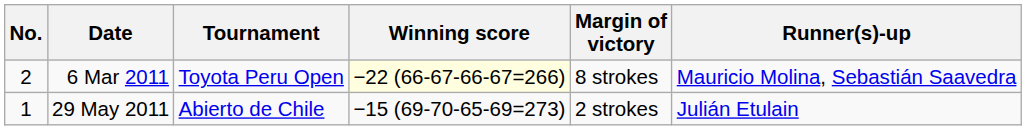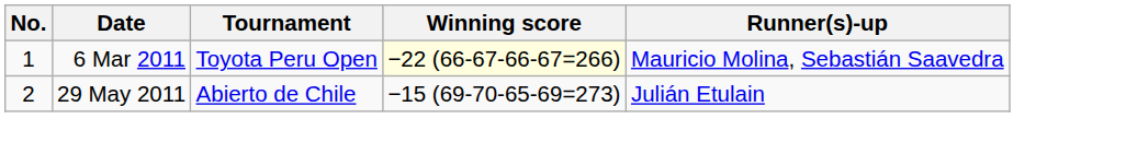- column: Margin of victory | 8 strokes | 2 strokes
6 Mar 2011 | No.: 2 -> 1
29 May 2011 | No.: 1 -> 2
